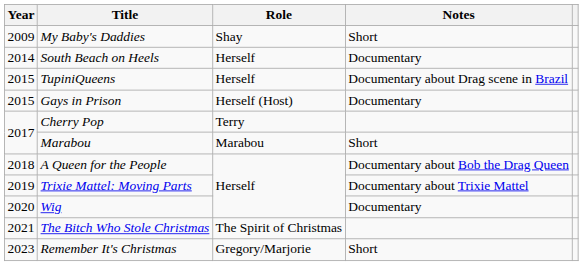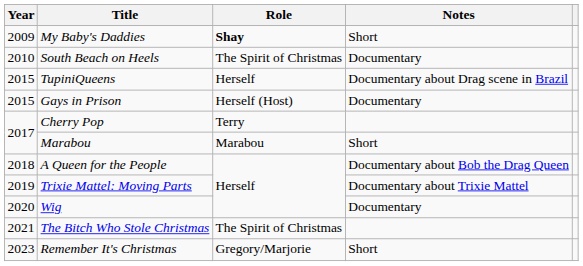My Baby's Daddies | Role: normal -> bold
South Beach on Heels | Year: 2014 -> 2010
South Beach on Heels | Role: Herself -> The Spirit of Christmas
